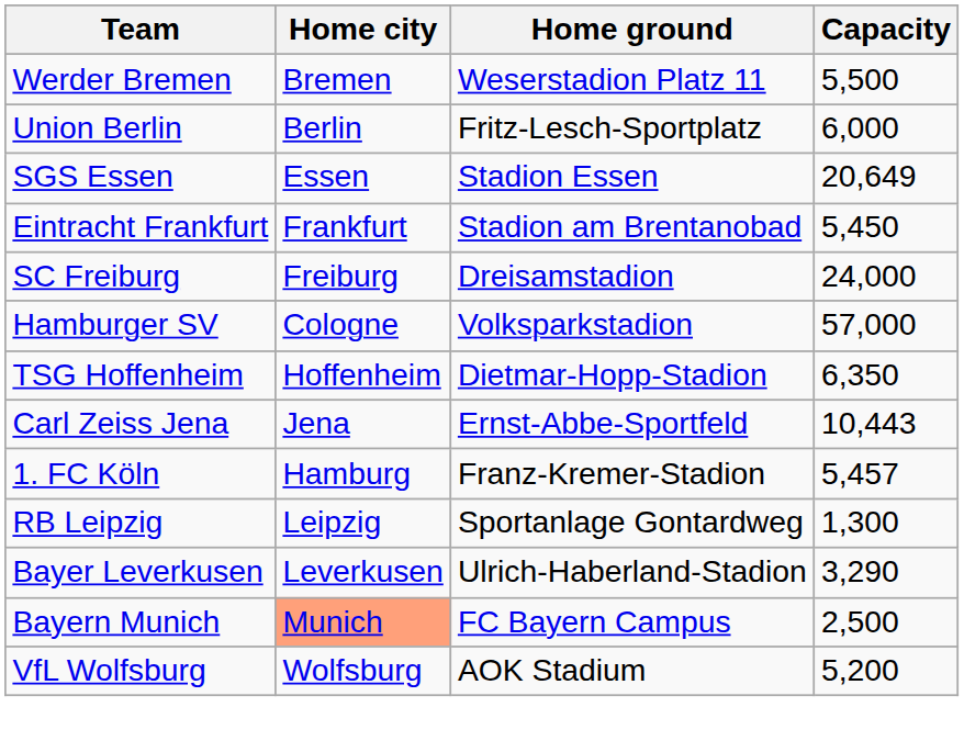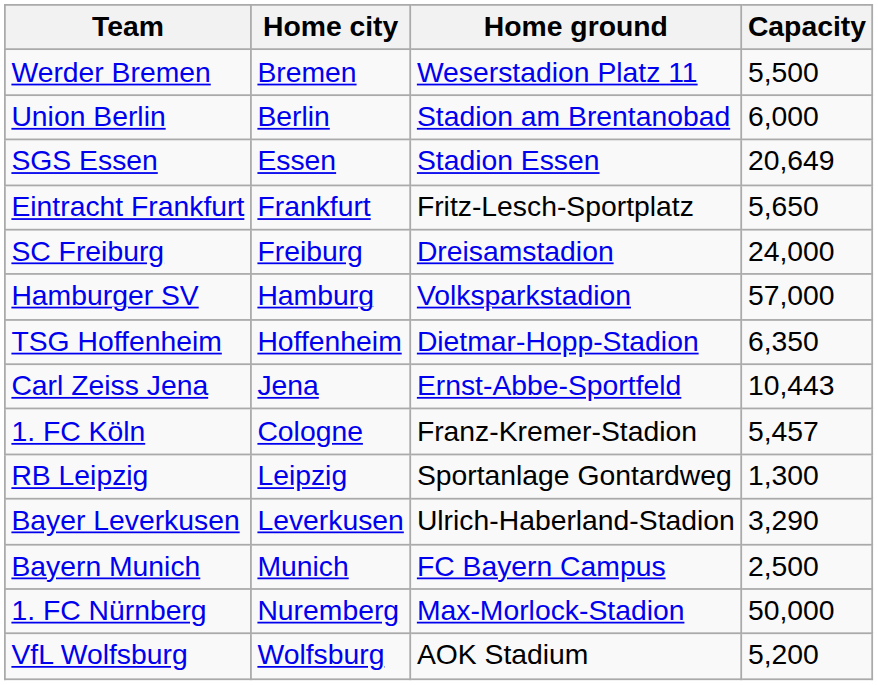Union Berlin | Home ground: Fritz-Lesch-Sportplatz -> Stadion am Brentanobad
Eintracht Frankfurt | Home ground: Stadion am Brentanobad -> Fritz-Lesch-Sportplatz
Eintracht Frankfurt | Capacity: 5,450 -> 5,650
Hamburger SV | Home city: Cologne -> Hamburg
1. FC Köln | Home city: Hamburg -> Cologne
Bayern Munich | Home city: lightsalmon background -> no background
+ row: 1. FC Nürnberg | Nuremberg | Max-Morlock-Stadion | 50,000
